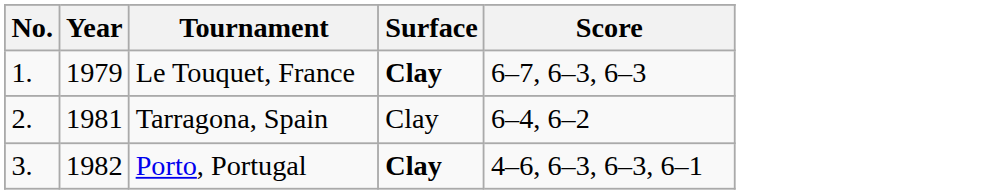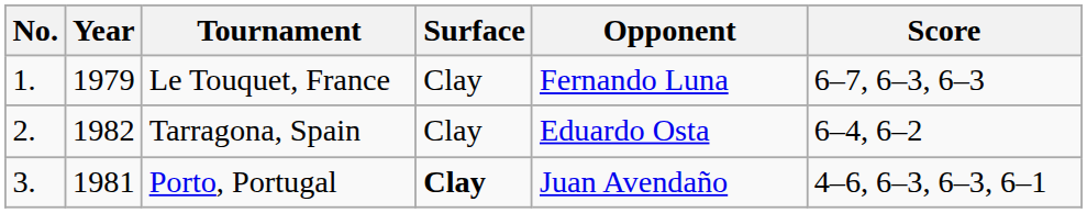+ column: Opponent | Fernando Luna | Eduardo Osta | Juan Avendaño
Le Touquet, France | Surface: bold -> normal
Tarragona, Spain | Year: 1981 -> 1982
Porto, Portugal | Year: 1982 -> 1981
